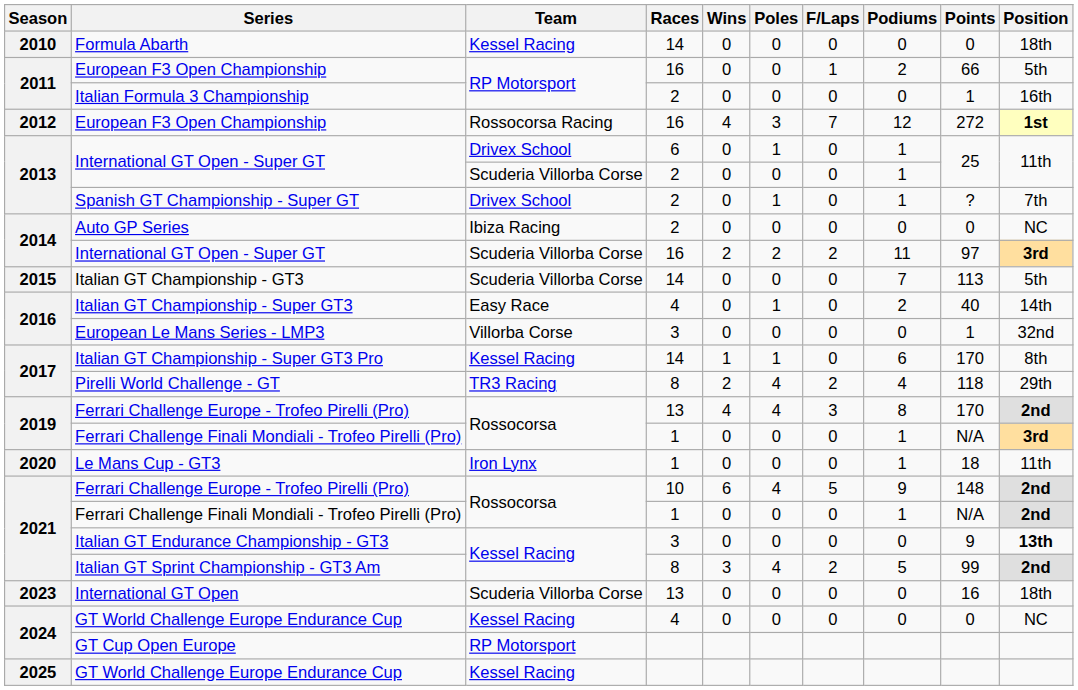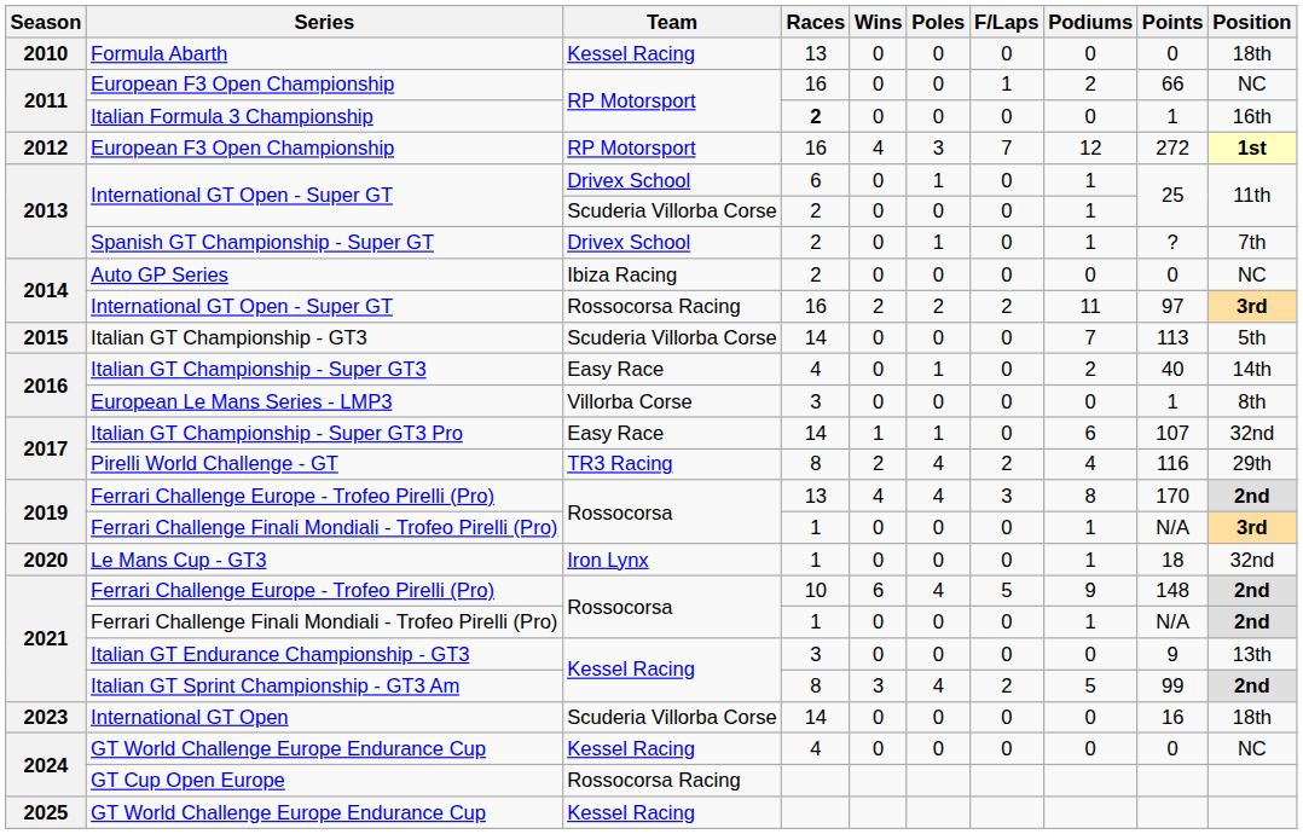Formula Abarth | Races: 14 -> 13
2011 / European F3 Open Championship | Position: 5th -> NC
Italian Formula 3 Championship | Races: normal -> bold
2012 / European F3 Open Championship | Team: Rossocorsa Racing -> RP Motorsport
2014 / International GT Open - Super GT | Team: Scuderia Villorba Corse -> Rossocorsa Racing
European Le Mans Series - LMP3 | Position: 32nd -> 8th
Italian GT Championship - Super GT3 Pro | Team: Kessel Racing -> Easy Race
Italian GT Championship - Super GT3 Pro | Points: 170 -> 107
Italian GT Championship - Super GT3 Pro | Position: 8th -> 32nd
Pirelli World Challenge - GT | Points: 118 -> 116
Le Mans Cup - GT3 | Position: 11th -> 32nd
Italian GT Endurance Championship - GT3 | Position: bold -> normal
International GT Open | Races: 13 -> 14
GT Cup Open Europe | Team: RP Motorsport -> Rossocorsa Racing
